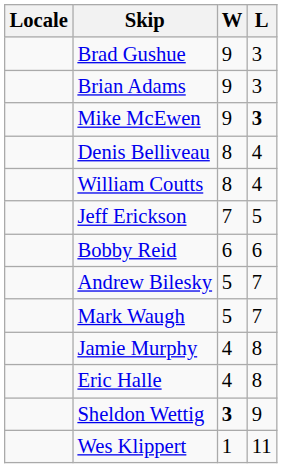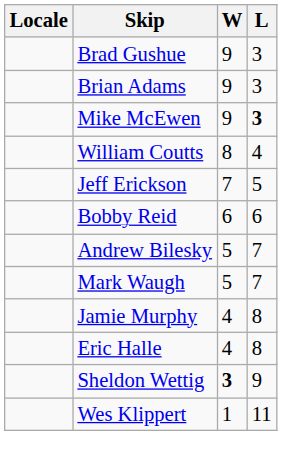- row: Denis Belliveau | 8 | 4
